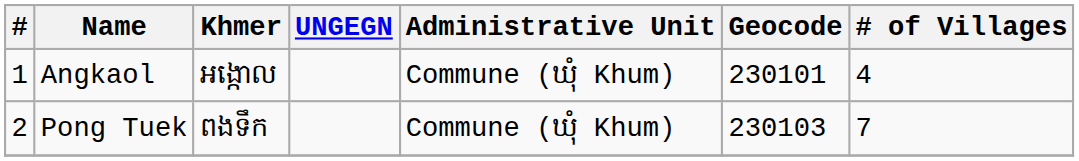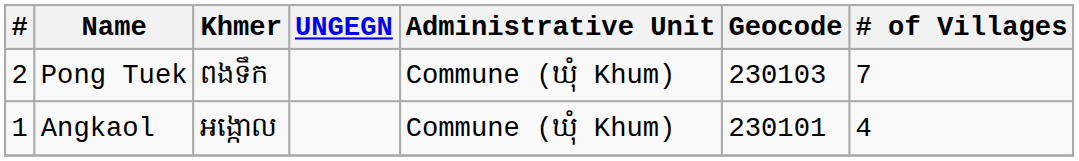rows swapped: Angkaol <-> Pong Tuek
